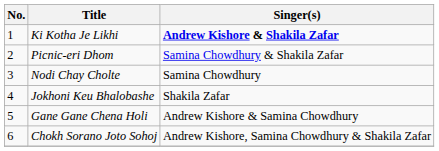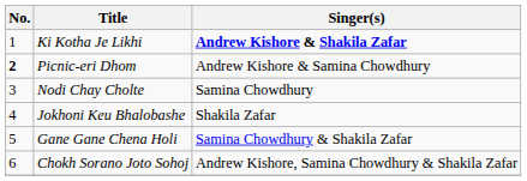Picnic-eri Dhom | No.: normal -> bold
Picnic-eri Dhom | Singer(s): Samina Chowdhury & Shakila Zafar -> Andrew Kishore & Samina Chowdhury
Gane Gane Chena Holi | Singer(s): Andrew Kishore & Samina Chowdhury -> Samina Chowdhury & Shakila Zafar
